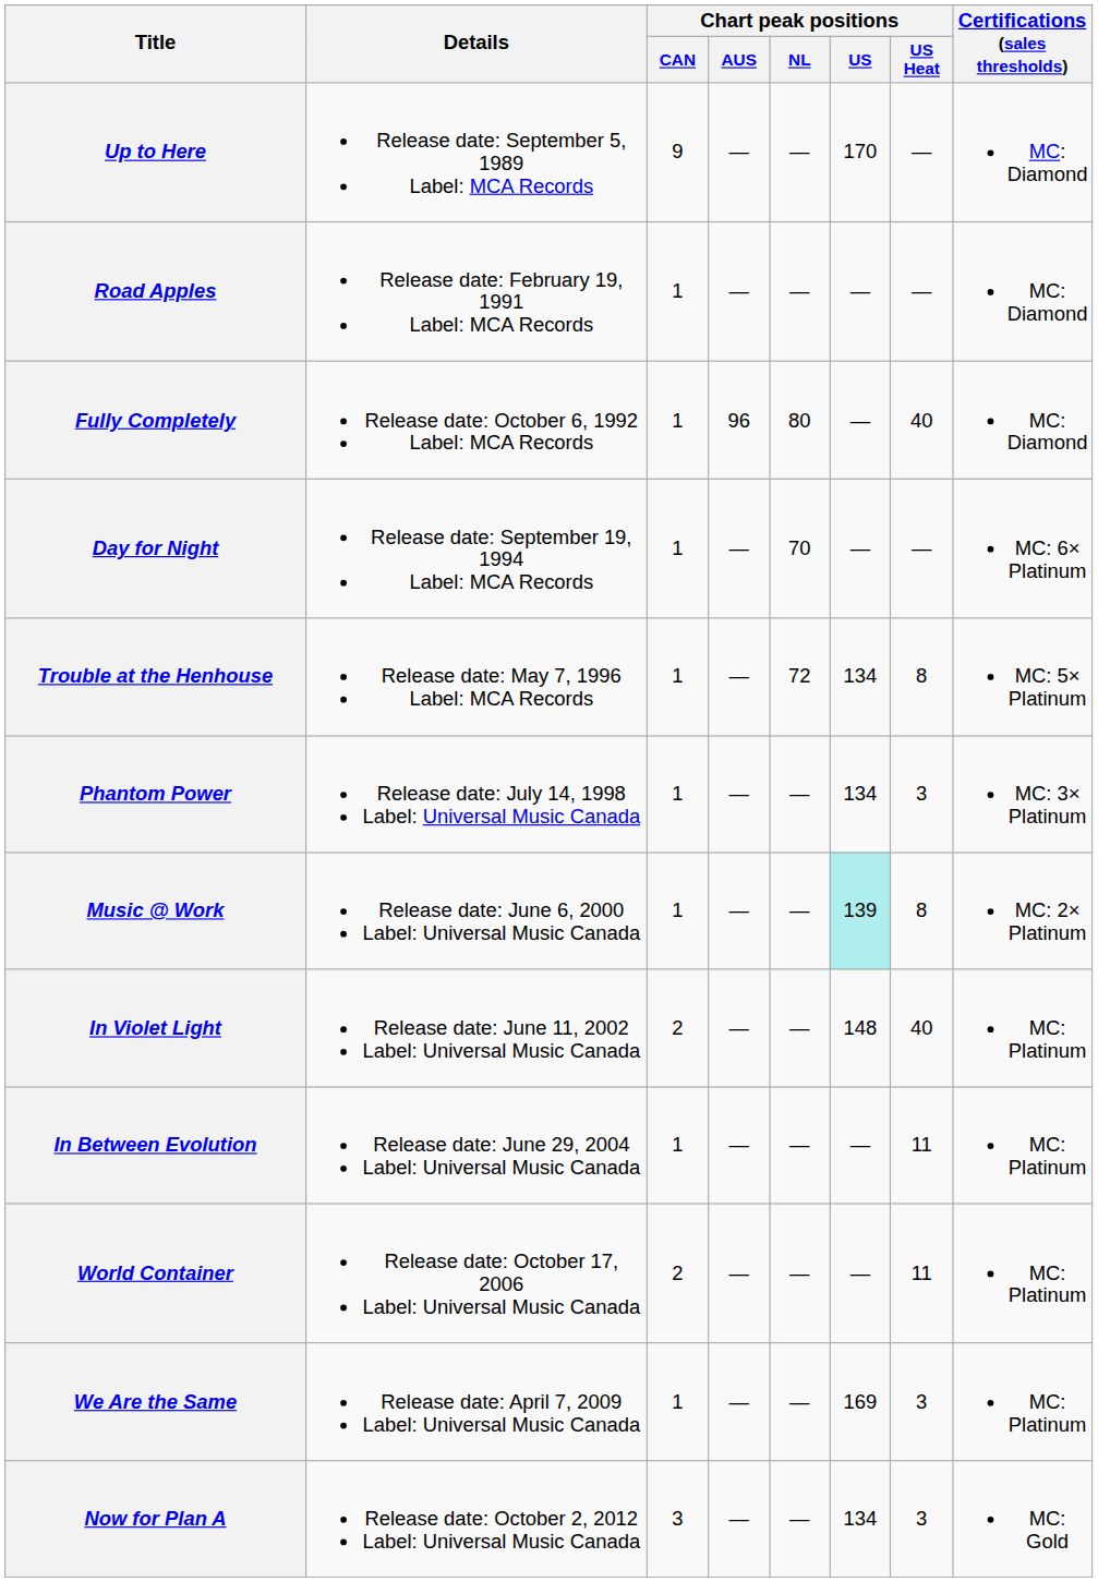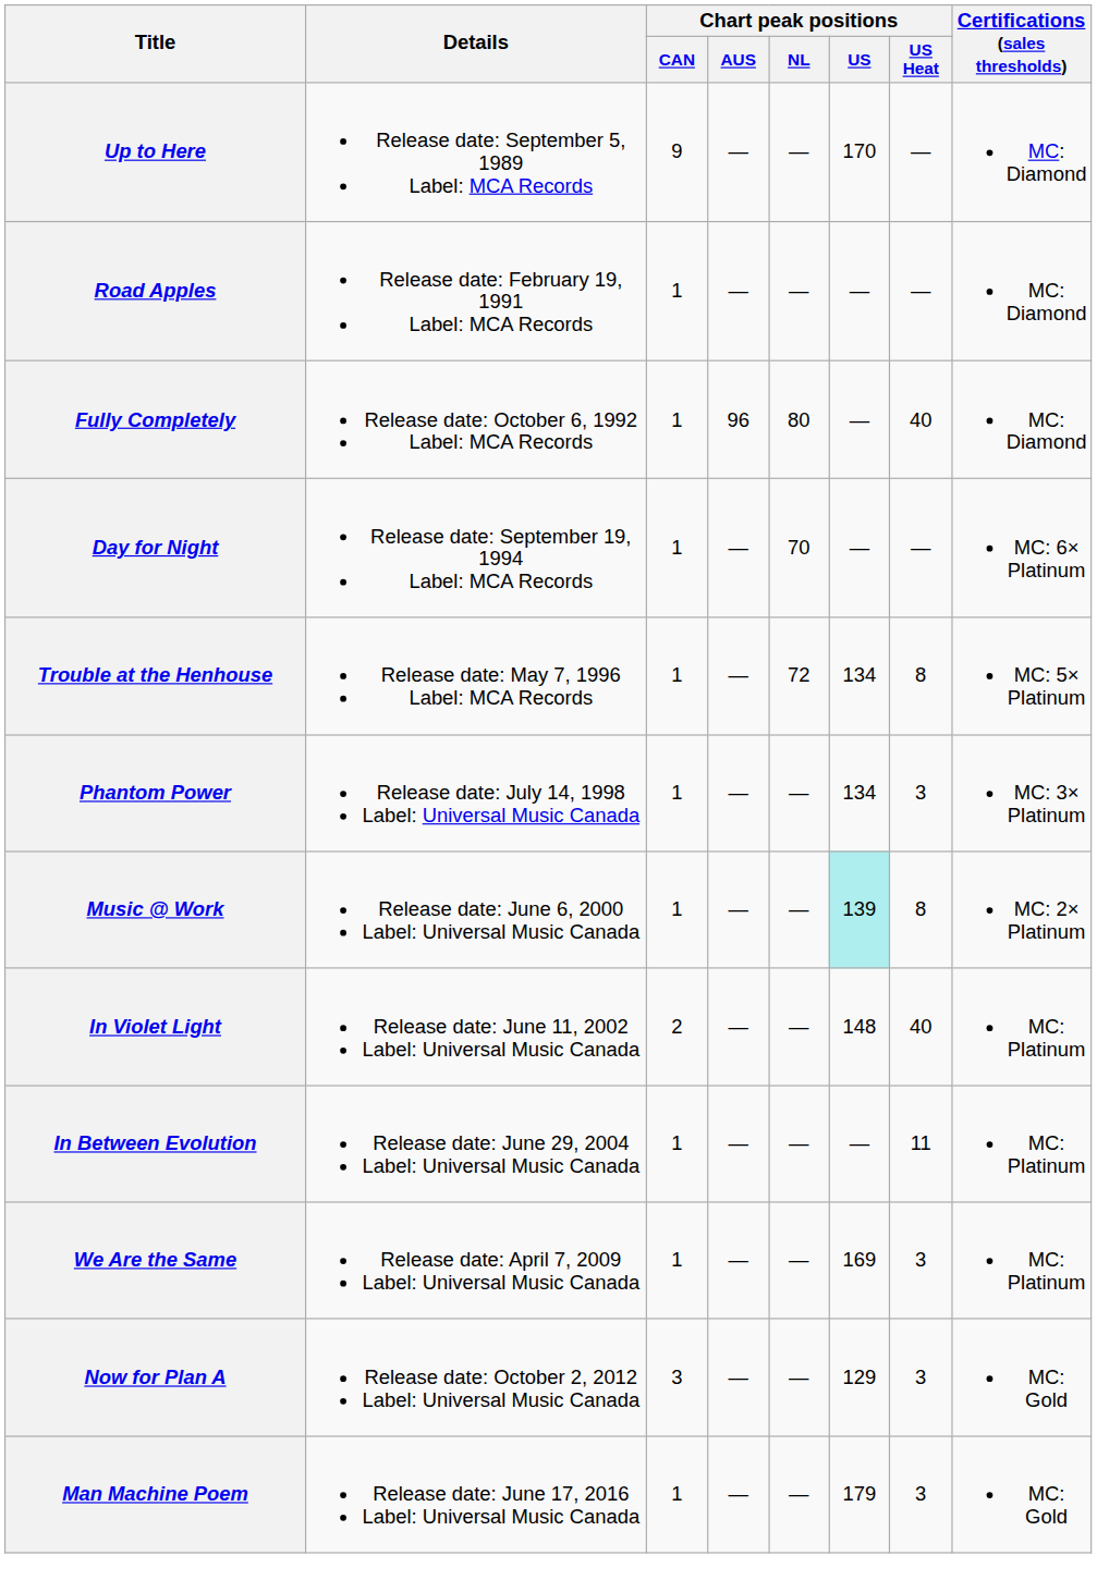- row: World Container | Release date: October 17, 2006 Label: Universal Music Canada | 2 | — | — | — | 11 | MC: Platinum
Now for Plan A | Chart peak positions / US: 134 -> 129
+ row: Man Machine Poem | Release date: June 17, 2016 Label: Universal Music Canada | 1 | — | — | 179 | 3 | MC: Gold
